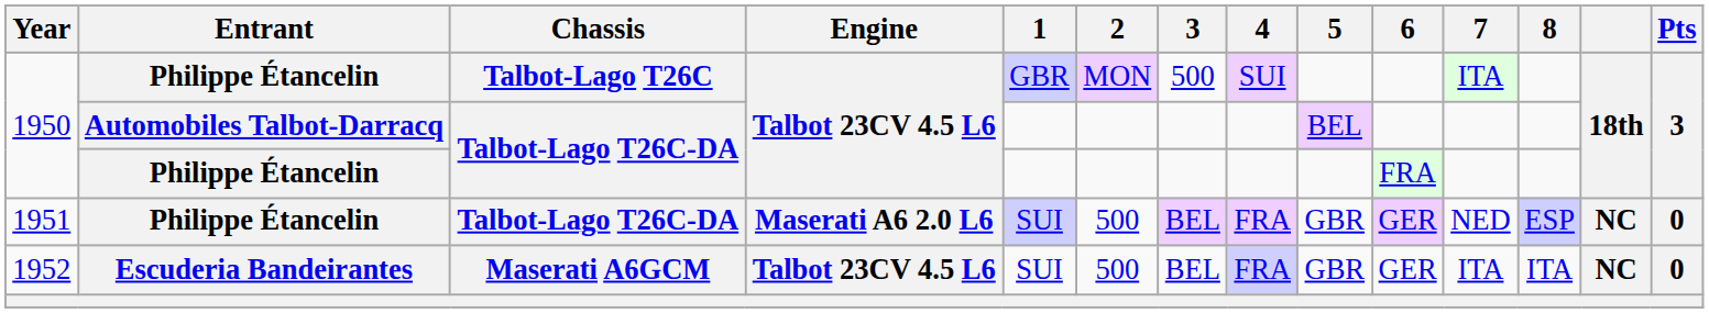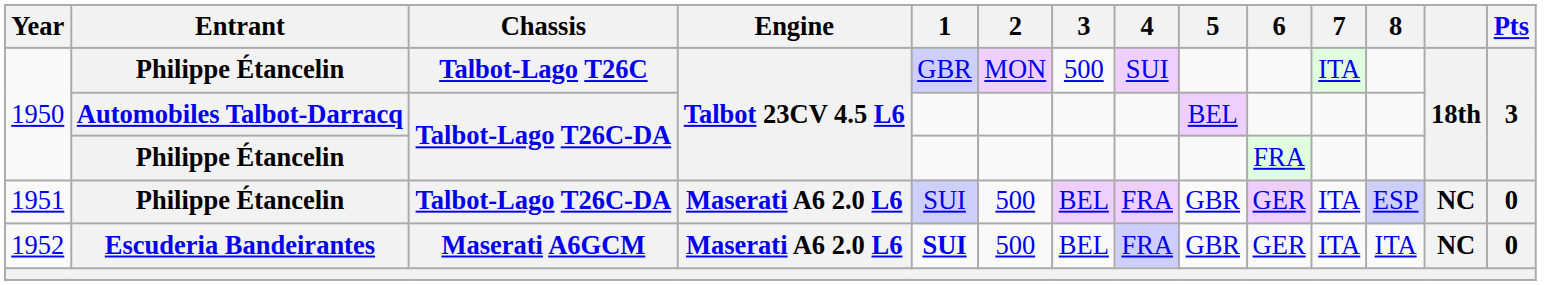1951 | 7: NED -> ITA
1952 | Engine: Talbot 23CV 4.5 L6 -> Maserati A6 2.0 L6
1952 | 1: normal -> bold
